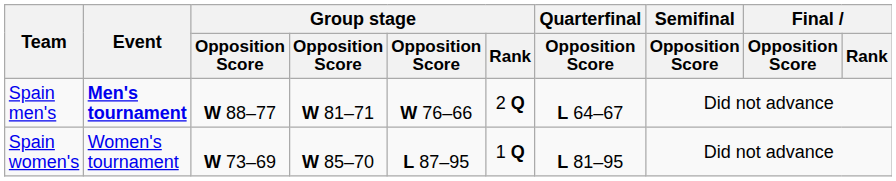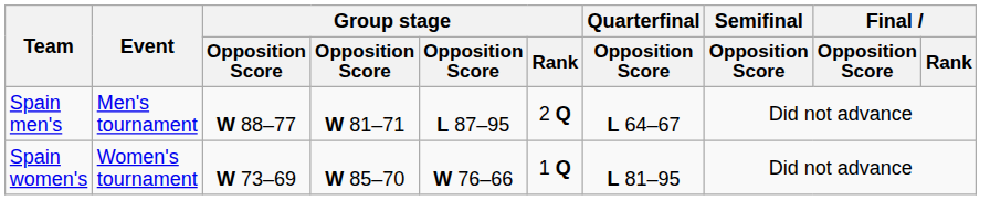Spain men's | Event: bold -> normal
Spain men's | column 5: W 76–66 -> L 87–95
Spain women's | column 5: L 87–95 -> W 76–66
